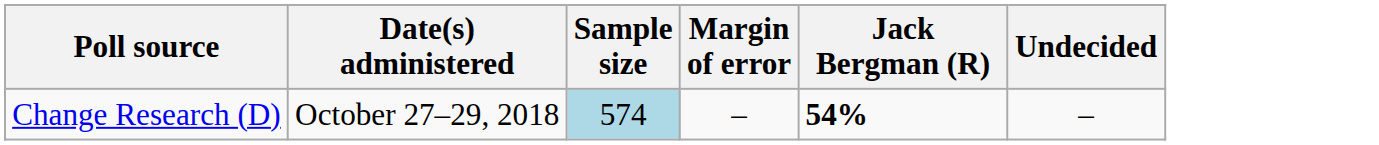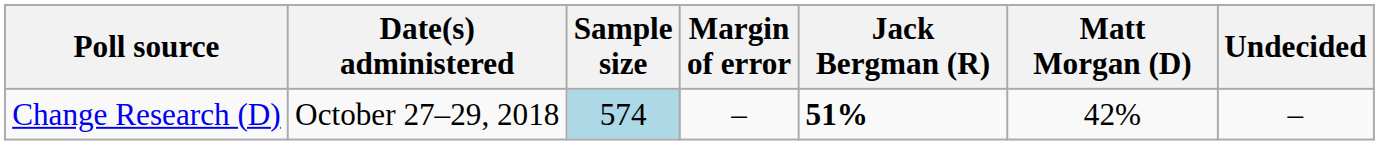+ column: Matt Morgan (D) | 42%
Change Research (D) | Jack Bergman (R): 54% -> 51%
